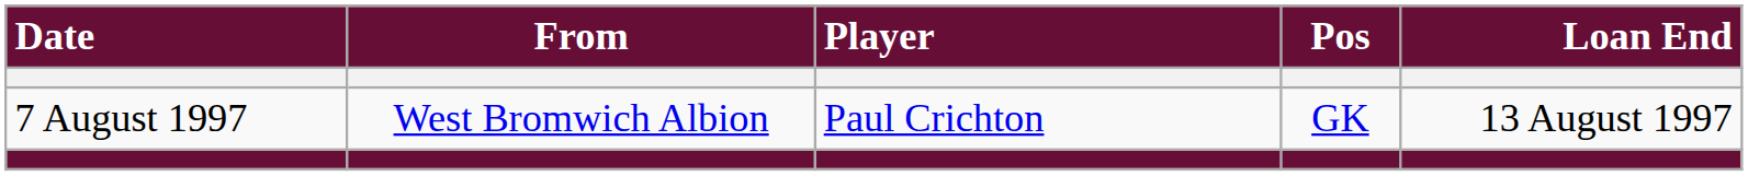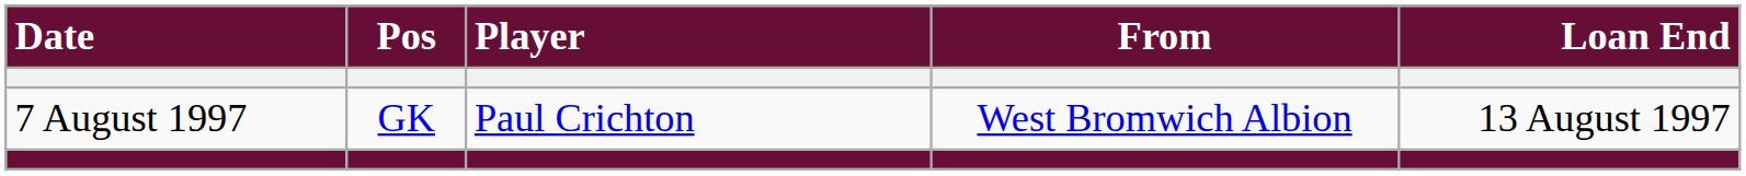columns swapped: Pos <-> From
